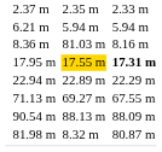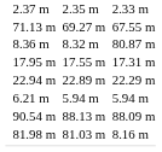rows swapped: 6.21 m <-> 71.13 m
8.36 m | column 5: 81.03 m -> 8.32 m
8.36 m | column 7: 8.16 m -> 80.87 m
17.95 m | column 5: gold background -> no background
17.95 m | column 7: bold -> normal
81.98 m | column 5: 8.32 m -> 81.03 m
81.98 m | column 7: 80.87 m -> 8.16 m
